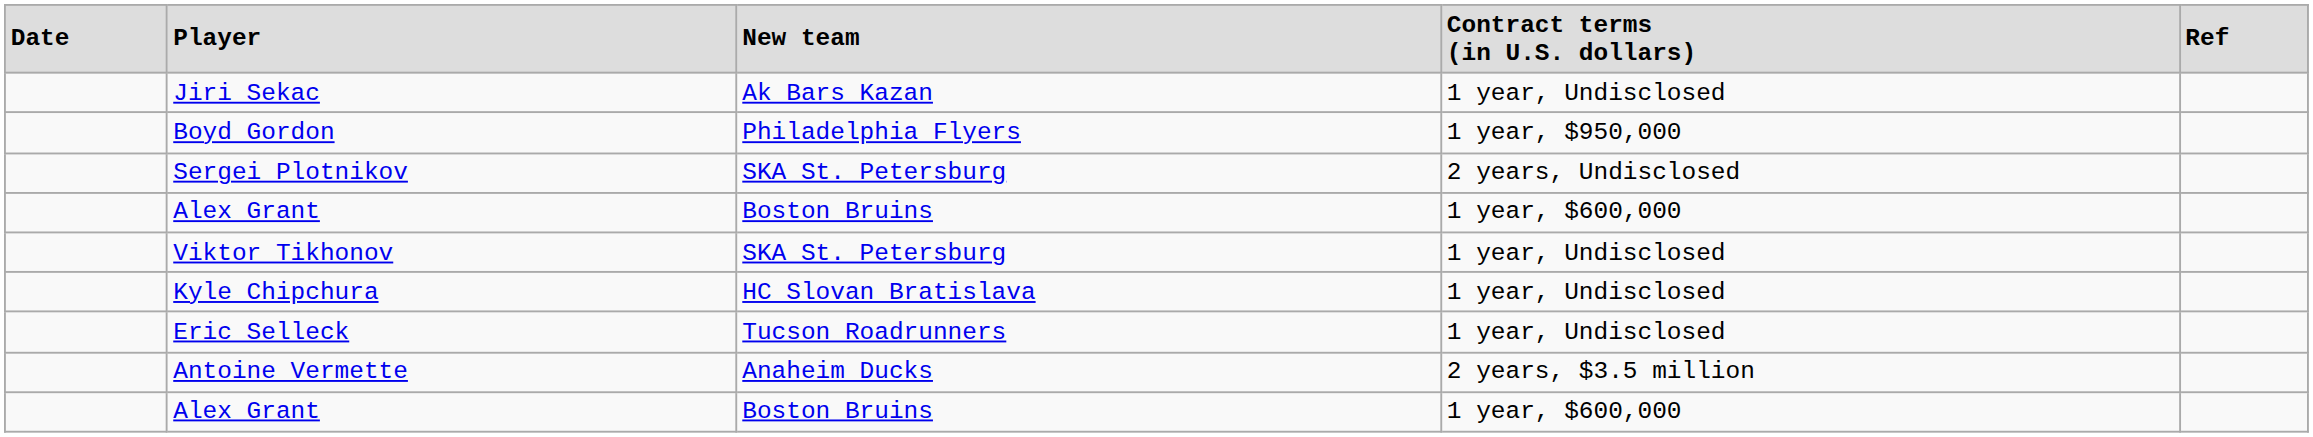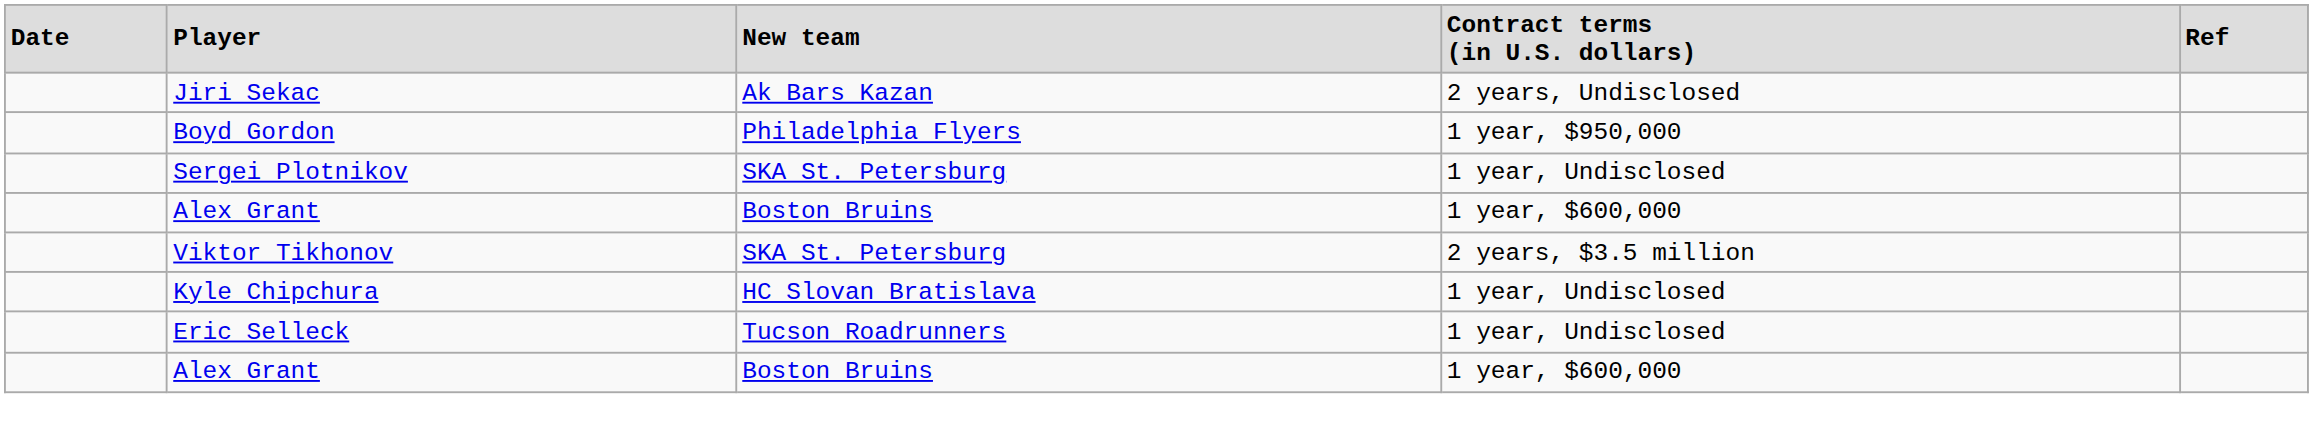Jiri Sekac | column 4: 1 year, Undisclosed -> 2 years, Undisclosed
Sergei Plotnikov | column 4: 2 years, Undisclosed -> 1 year, Undisclosed
Viktor Tikhonov | column 4: 1 year, Undisclosed -> 2 years, $3.5 million
- row: Antoine Vermette | Anaheim Ducks | 2 years, $3.5 million
